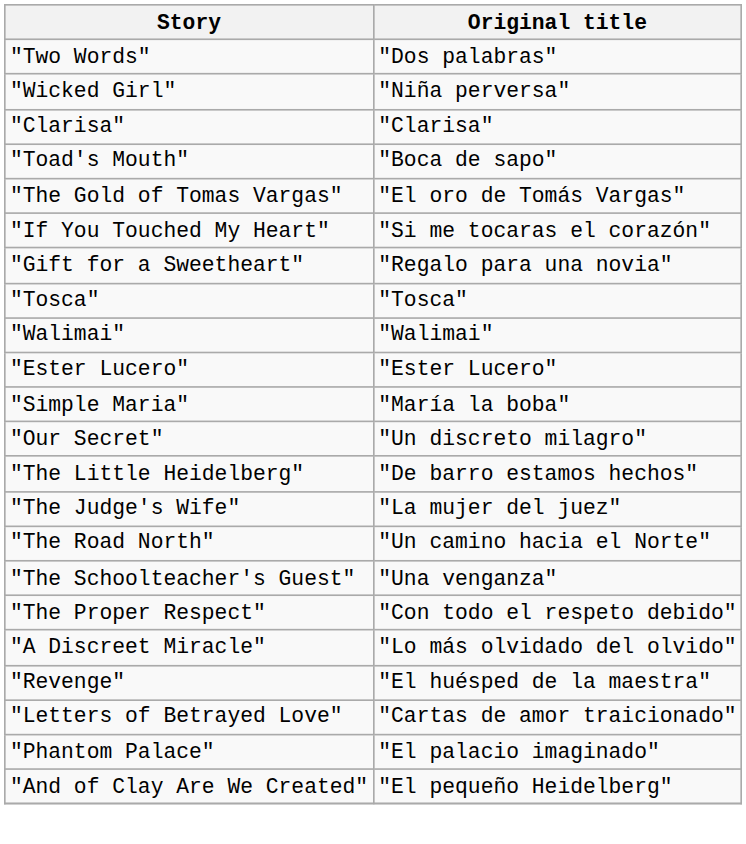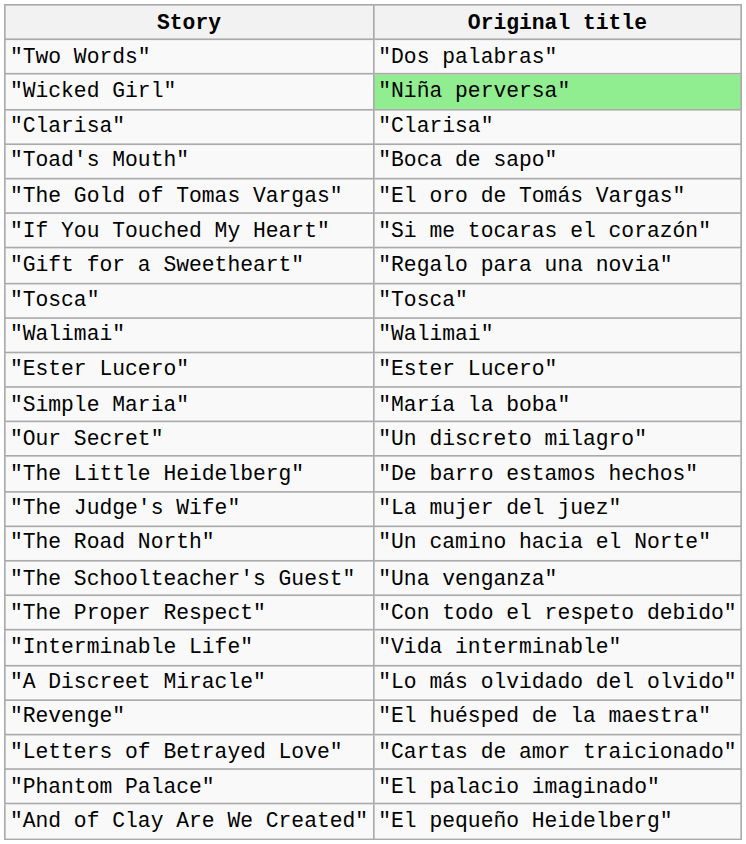"Wicked Girl" | Original title: no background -> lightgreen background
+ row: "Interminable Life" | "Vida interminable"
